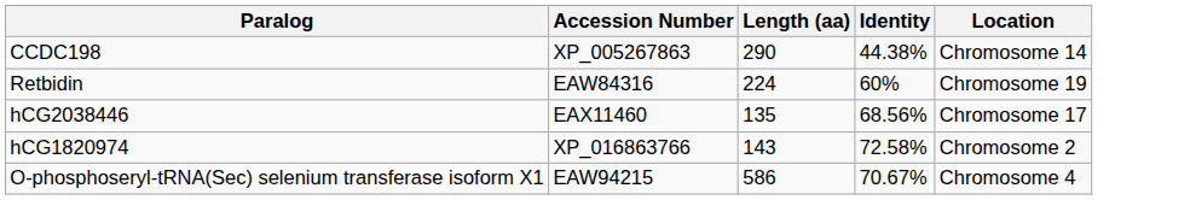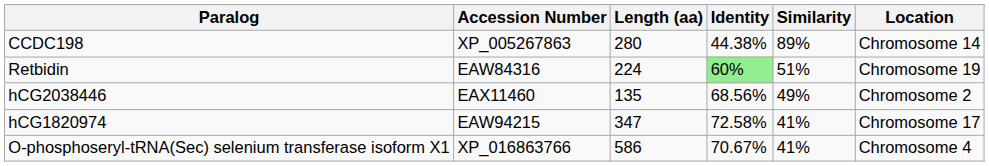+ column: Similarity | 89% | 51% | 49% | 41% | 41%
CCDC198 | Length (aa): 290 -> 280
Retbidin | Identity: no background -> lightgreen background
hCG2038446 | Location: Chromosome 17 -> Chromosome 2
hCG1820974 | Accession Number: XP_016863766 -> EAW94215
hCG1820974 | Length (aa): 143 -> 347
hCG1820974 | Location: Chromosome 2 -> Chromosome 17
O-phosphoseryl-tRNA(Sec) selenium transferase isoform X1 | Accession Number: EAW94215 -> XP_016863766
